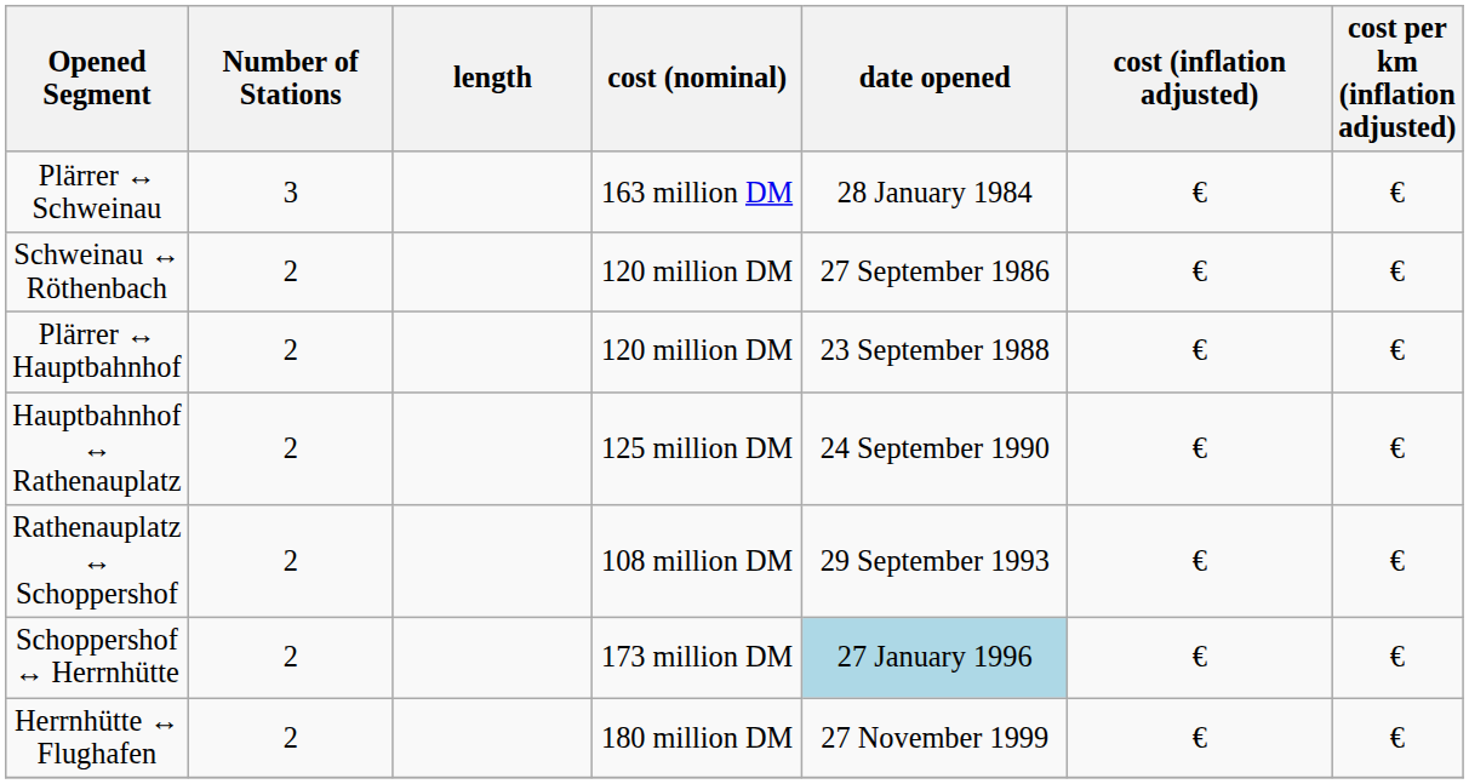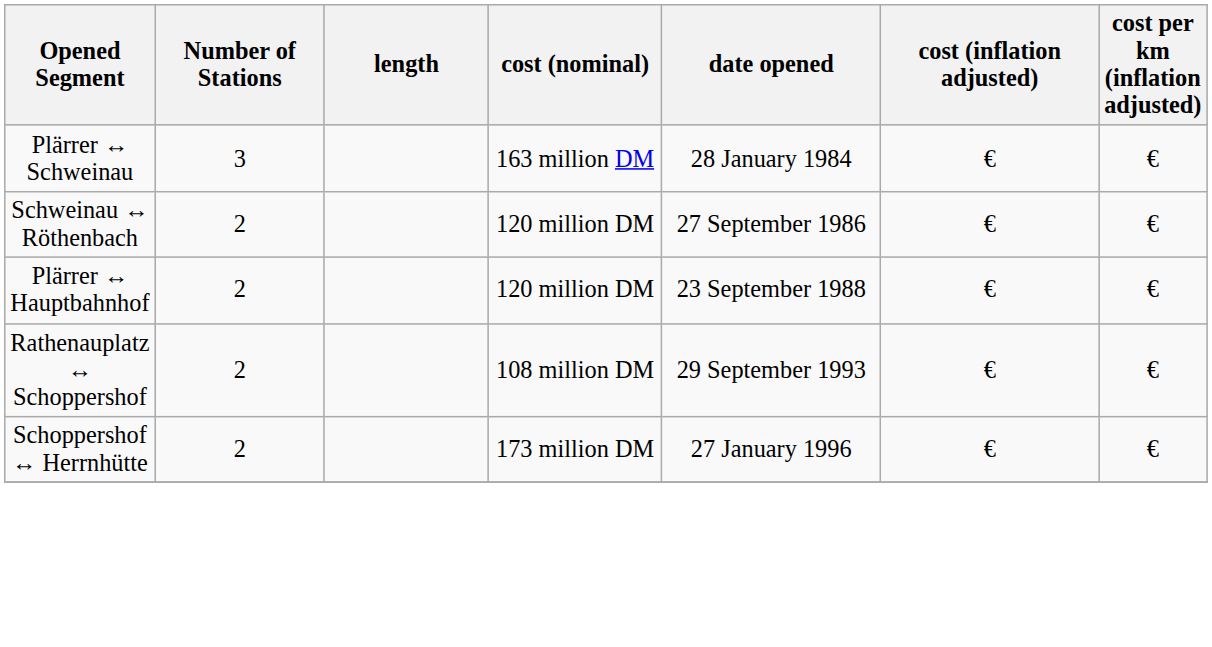- row: Hauptbahnhof ↔ Rathenauplatz | 2 | 125 million DM | 24 September 1990 | € | €
Schoppershof ↔ Herrnhütte | date opened: lightblue background -> no background
- row: Herrnhütte ↔ Flughafen | 2 | 180 million DM | 27 November 1999 | € | €
